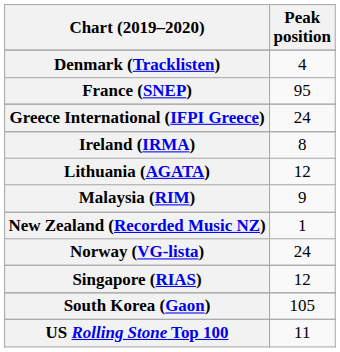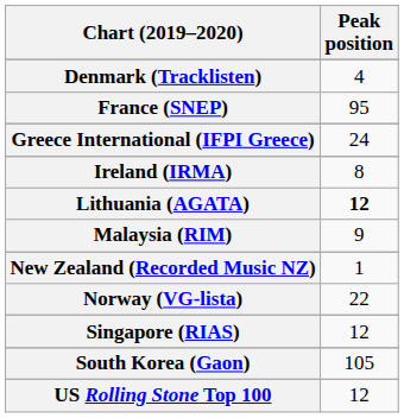Lithuania (AGATA) | Peak position: normal -> bold
Norway (VG-lista) | Peak position: 24 -> 22
US Rolling Stone Top 100 | Peak position: 11 -> 12
